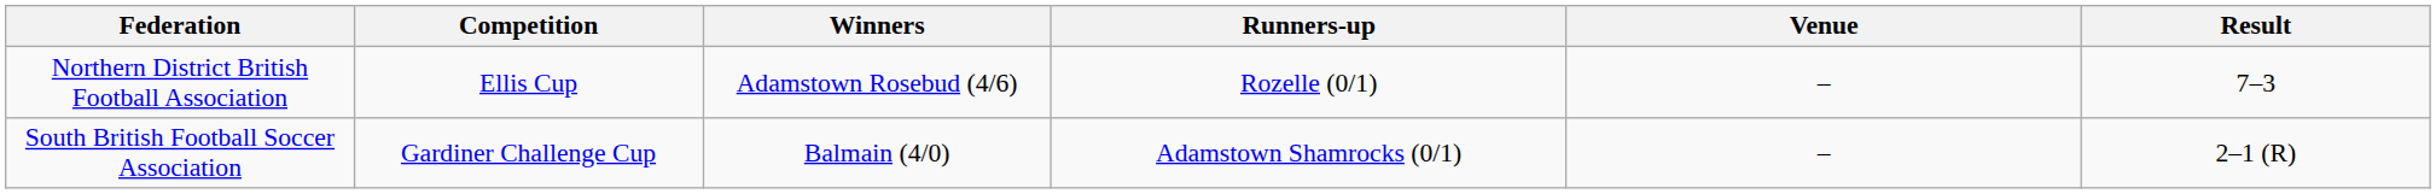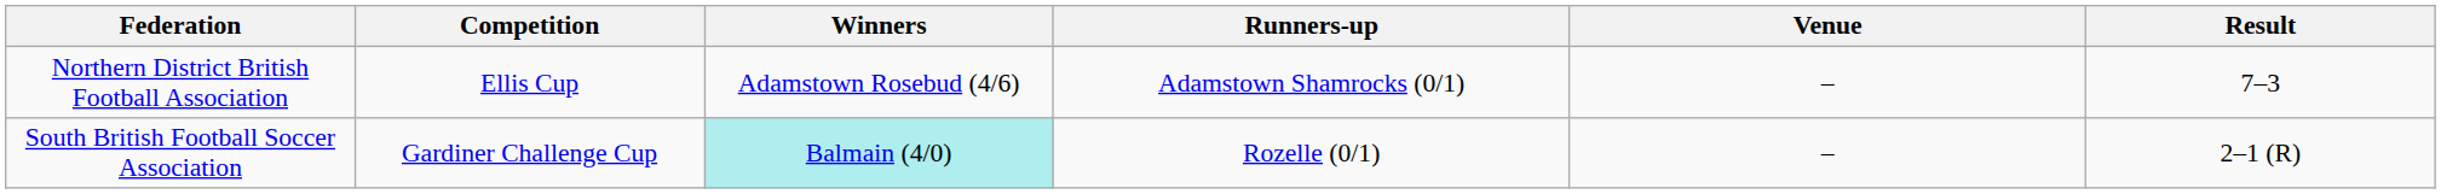Northern District British Football Association | Runners-up: Rozelle (0/1) -> Adamstown Shamrocks (0/1)
South British Football Soccer Association | Winners: no background -> paleturquoise background
South British Football Soccer Association | Runners-up: Adamstown Shamrocks (0/1) -> Rozelle (0/1)
